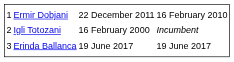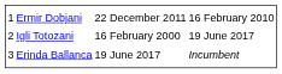Igli Totozani | column 4: Incumbent -> 19 June 2017
Erinda Ballanca | column 4: 19 June 2017 -> Incumbent
